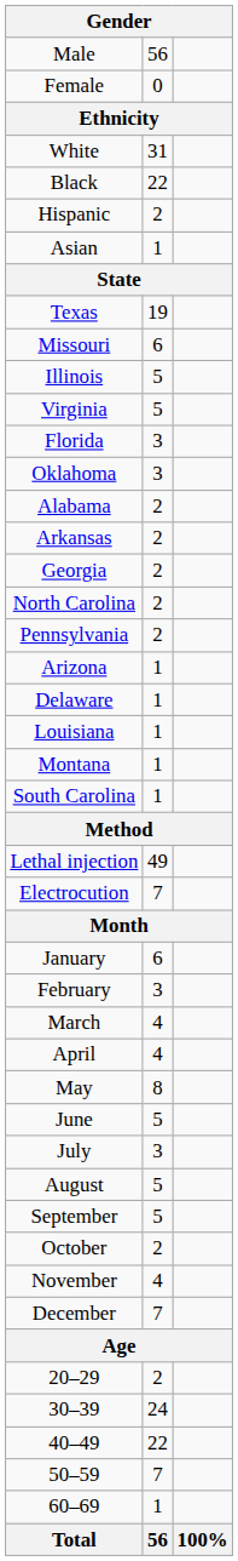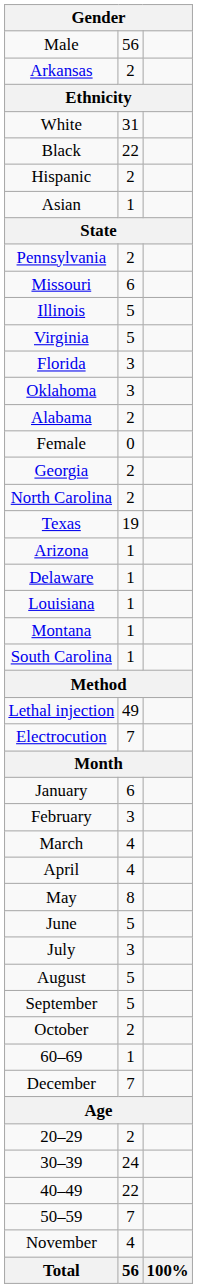rows swapped: Female <-> Arkansas
rows swapped: Texas <-> Pennsylvania
rows swapped: November <-> 60–69
